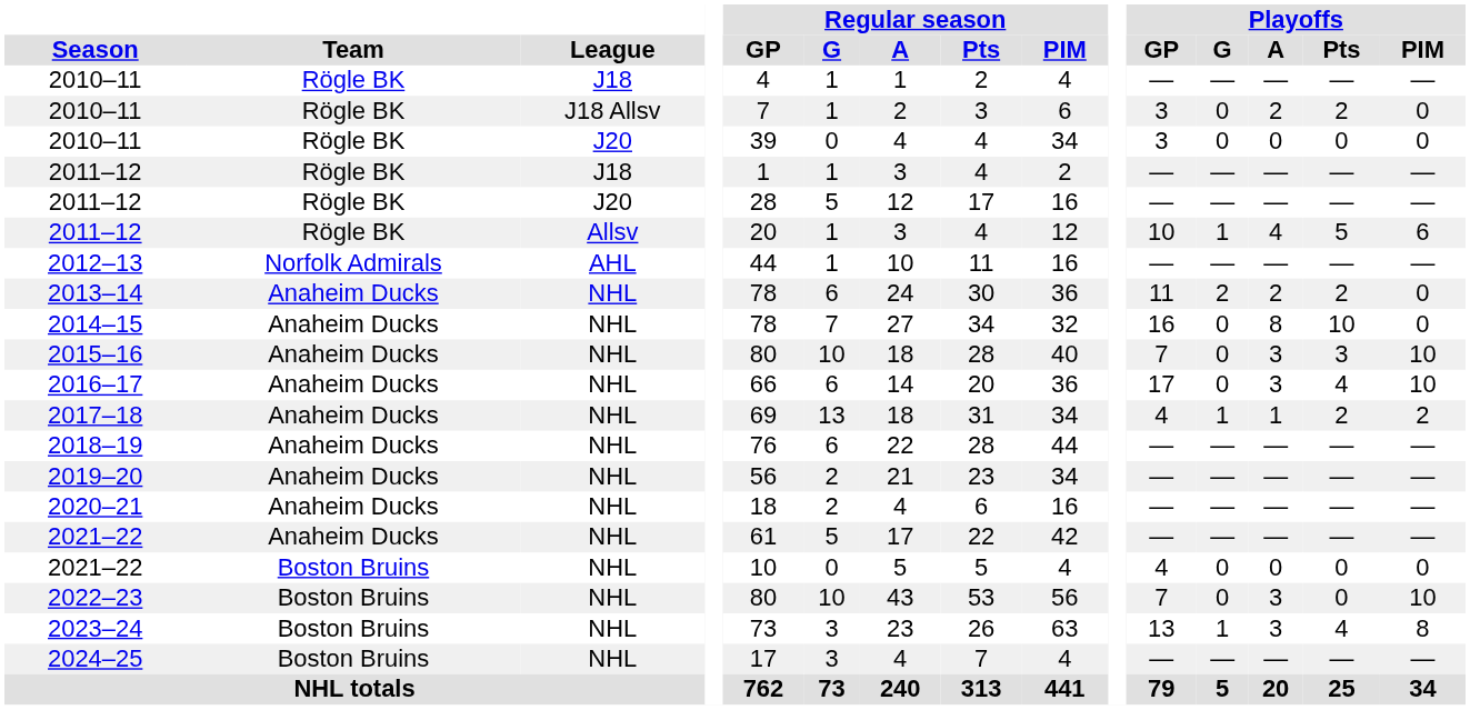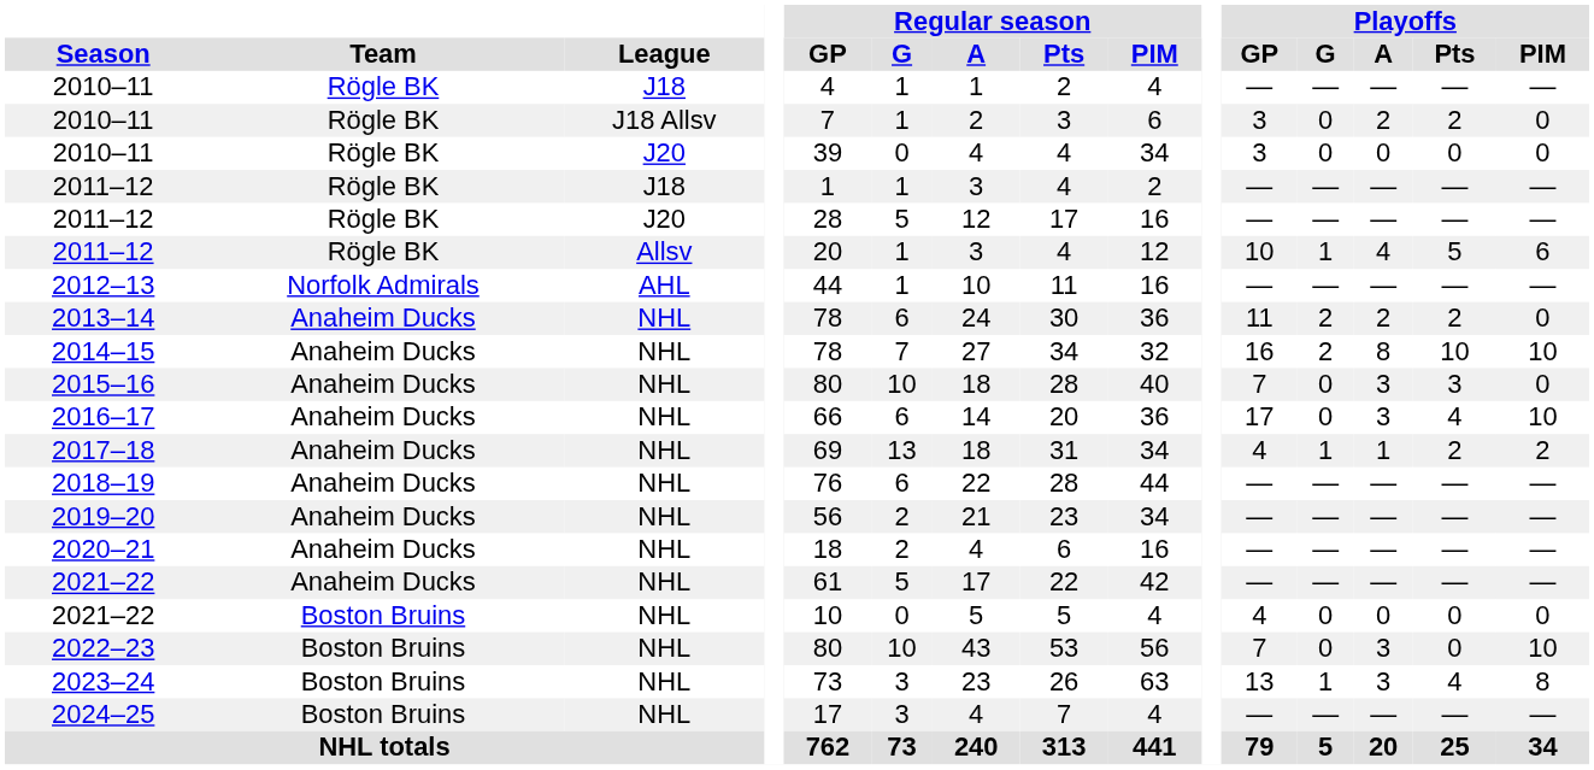2014–15 | Playoffs / G: 0 -> 2
2014–15 | Playoffs / PIM: 0 -> 10
2015–16 | Playoffs / PIM: 10 -> 0
